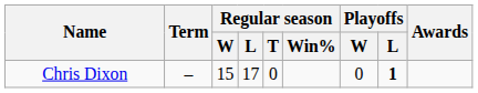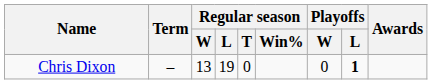Chris Dixon | Regular season / W: 15 -> 13
Chris Dixon | Regular season / L: 17 -> 19
